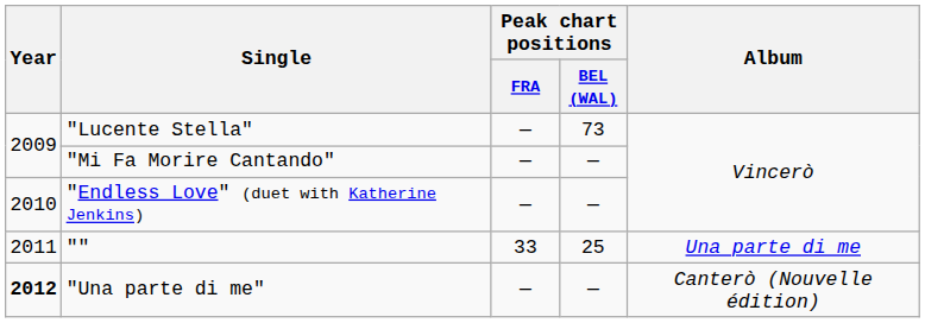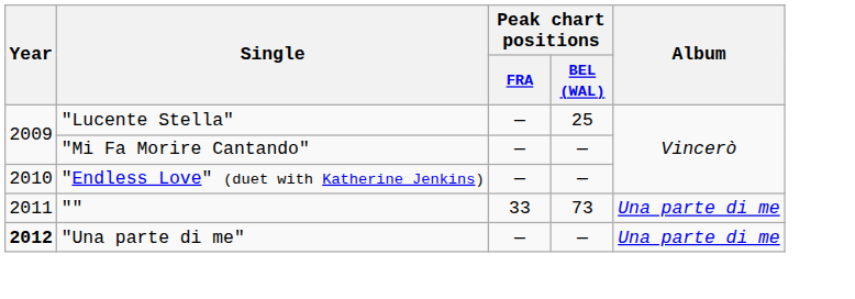"Lucente Stella" | Peak chart positions / BEL (WAL): 73 -> 25
"" | Peak chart positions / BEL (WAL): 25 -> 73
"Una parte di me" | Album: Canterò (Nouvelle édition) -> Una parte di me
